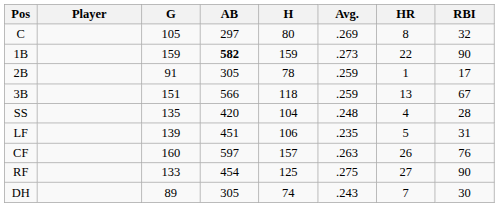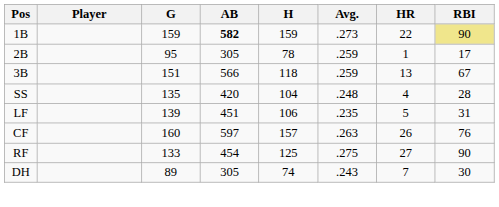- row: C | 105 | 297 | 80 | .269 | 8 | 32
1B | RBI: no background -> khaki background
2B | G: 91 -> 95
